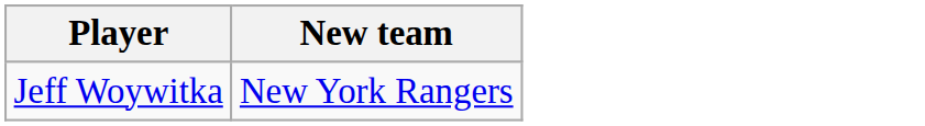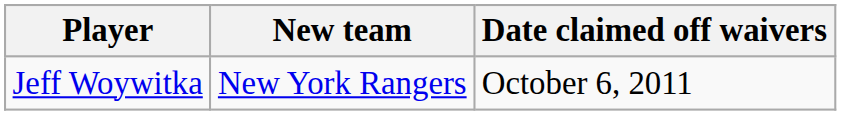+ column: Date claimed off waivers | October 6, 2011
